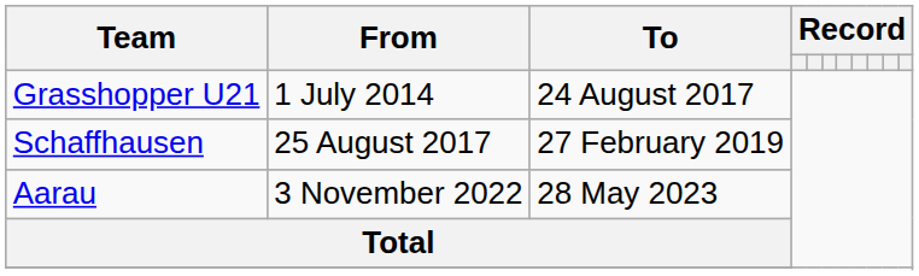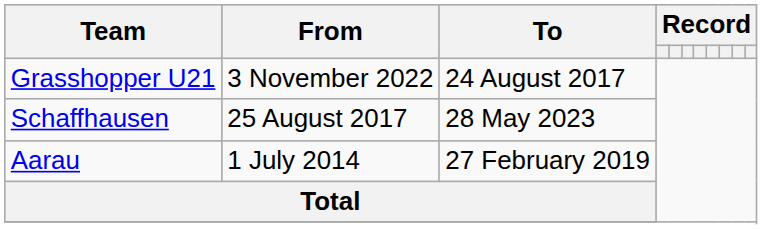Grasshopper U21 | From: 1 July 2014 -> 3 November 2022
Schaffhausen | To: 27 February 2019 -> 28 May 2023
Aarau | From: 3 November 2022 -> 1 July 2014
Aarau | To: 28 May 2023 -> 27 February 2019
